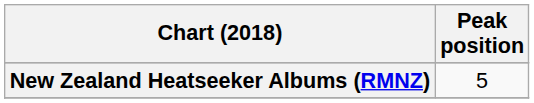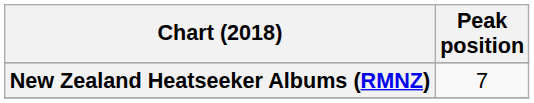New Zealand Heatseeker Albums (RMNZ) | Peak position: 5 -> 7
